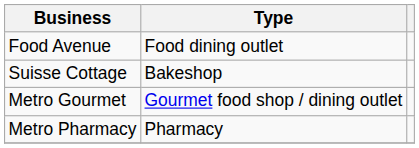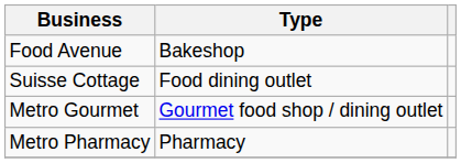Food Avenue | Type: Food dining outlet -> Bakeshop
Suisse Cottage | Type: Bakeshop -> Food dining outlet
